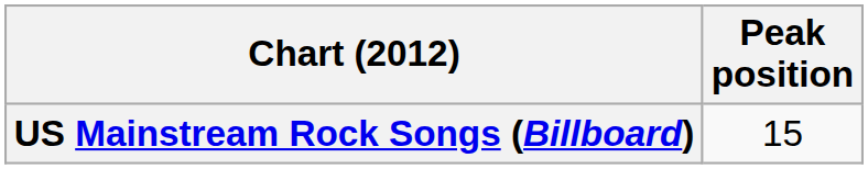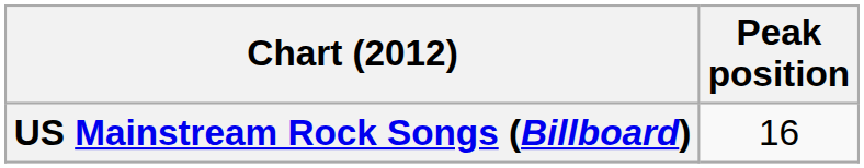US Mainstream Rock Songs (Billboard) | Peak position: 15 -> 16
